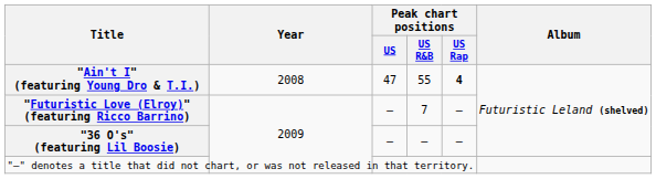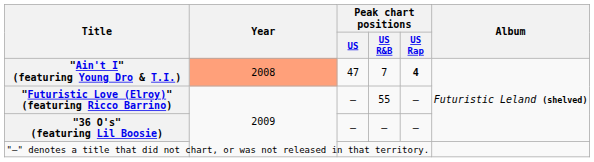"Ain't I" (featuring Young Dro & T.I.) | Year: no background -> lightsalmon background
"Ain't I" (featuring Young Dro & T.I.) | Peak chart positions / US R&B: 55 -> 7
"Futuristic Love (Elroy)" (featuring Ricco Barrino) | Peak chart positions / US R&B: 7 -> 55
